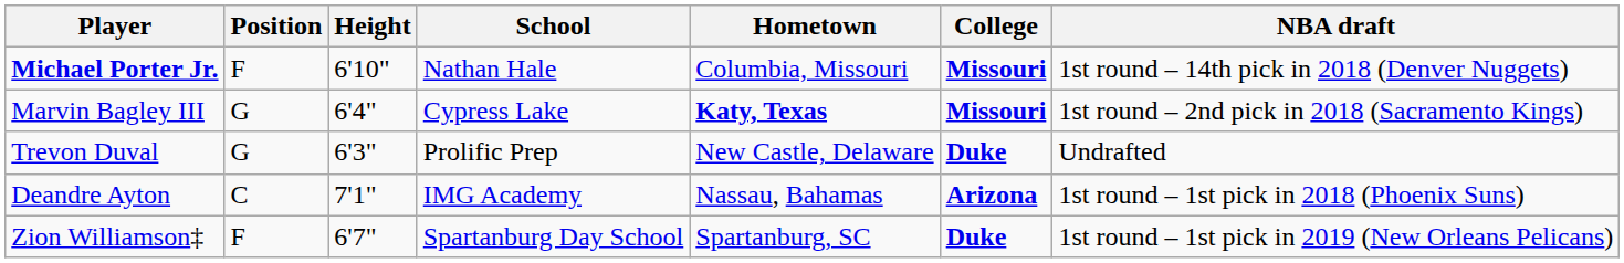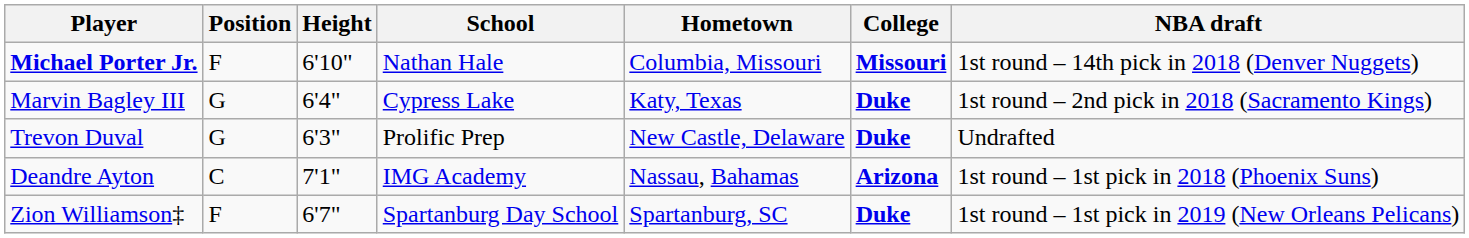Marvin Bagley III | Hometown: bold -> normal
Marvin Bagley III | College: Missouri -> Duke
